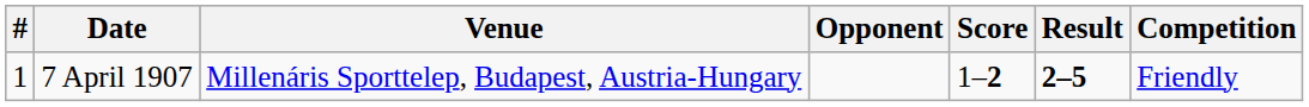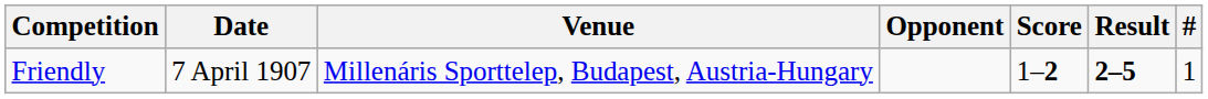columns swapped: # <-> Competition
